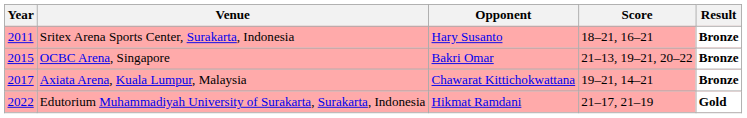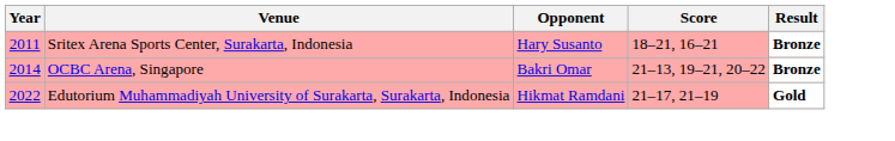OCBC Arena, Singapore | Year: 2015 -> 2014
- row: 2017 | Axiata Arena, Kuala Lumpur, Malaysia | Chawarat Kittichokwattana | 19–21, 14–21 | Bronze
